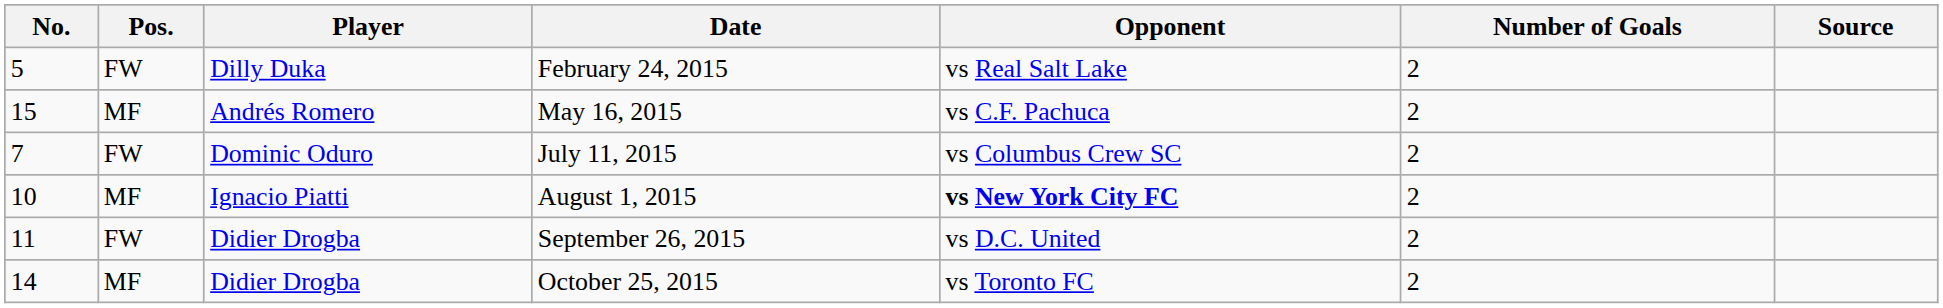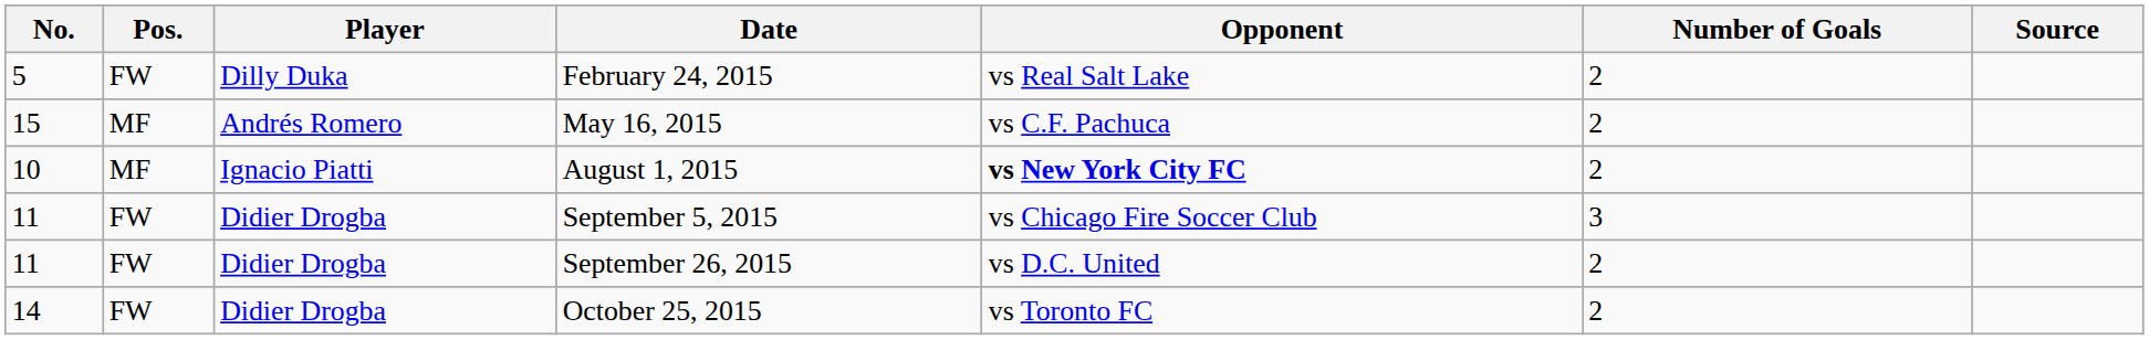- row: 7 | FW | Dominic Oduro | July 11, 2015 | vs Columbus Crew SC | 2
+ row: 11 | FW | Didier Drogba | September 5, 2015 | vs Chicago Fire Soccer Club | 3
October 25, 2015 | Pos.: MF -> FW
